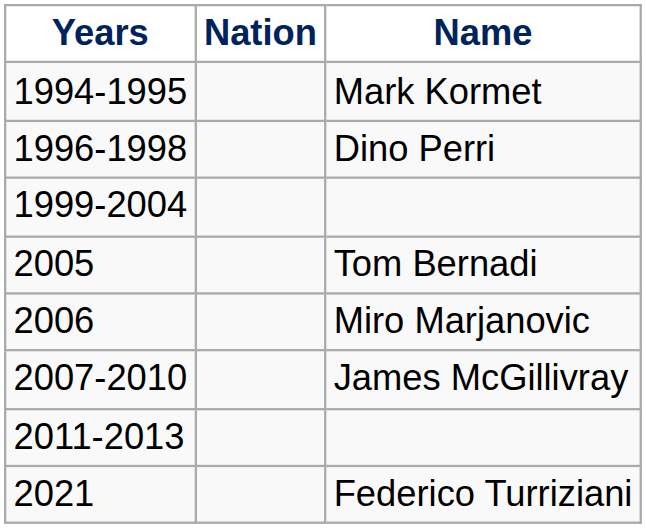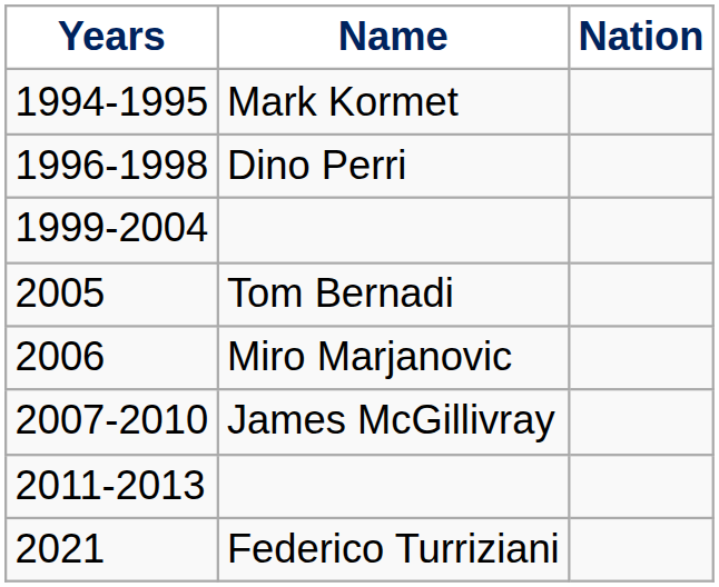columns swapped: Name <-> Nation
